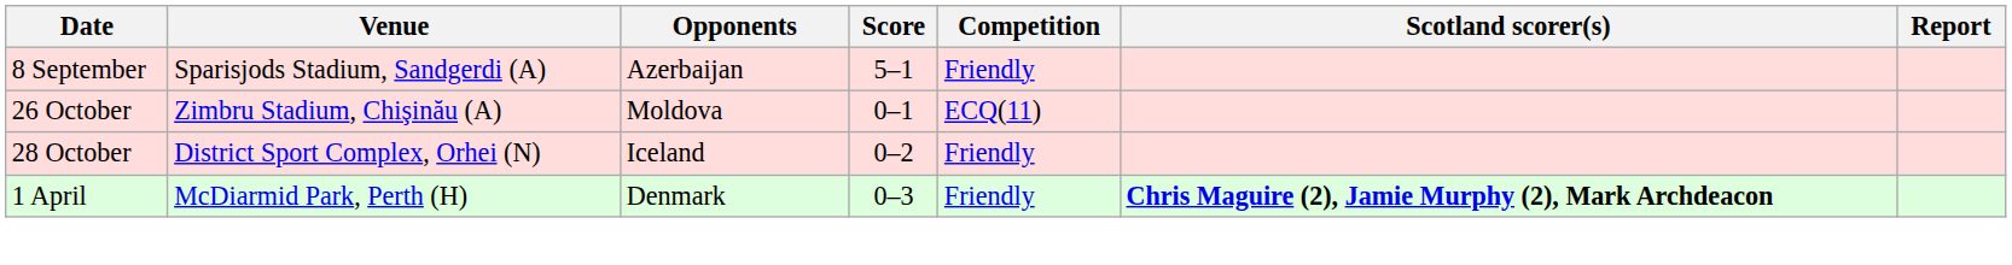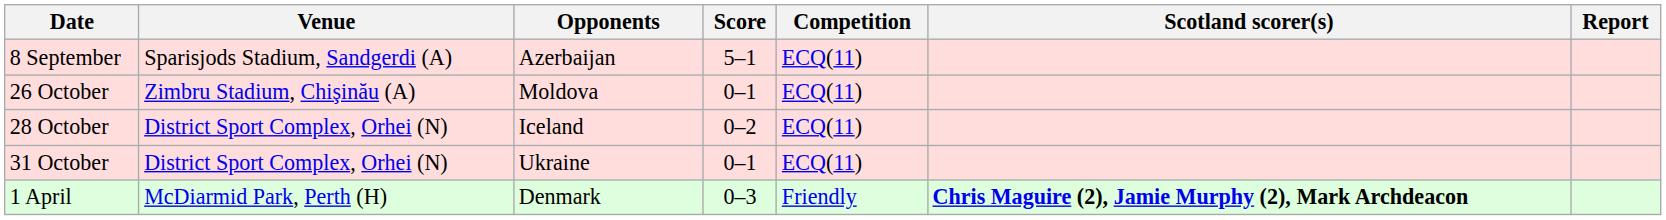8 September | Competition: Friendly -> ECQ(11)
28 October | Competition: Friendly -> ECQ(11)
+ row: 31 October | District Sport Complex, Orhei (N) | Ukraine | 0–1 | ECQ(11)
